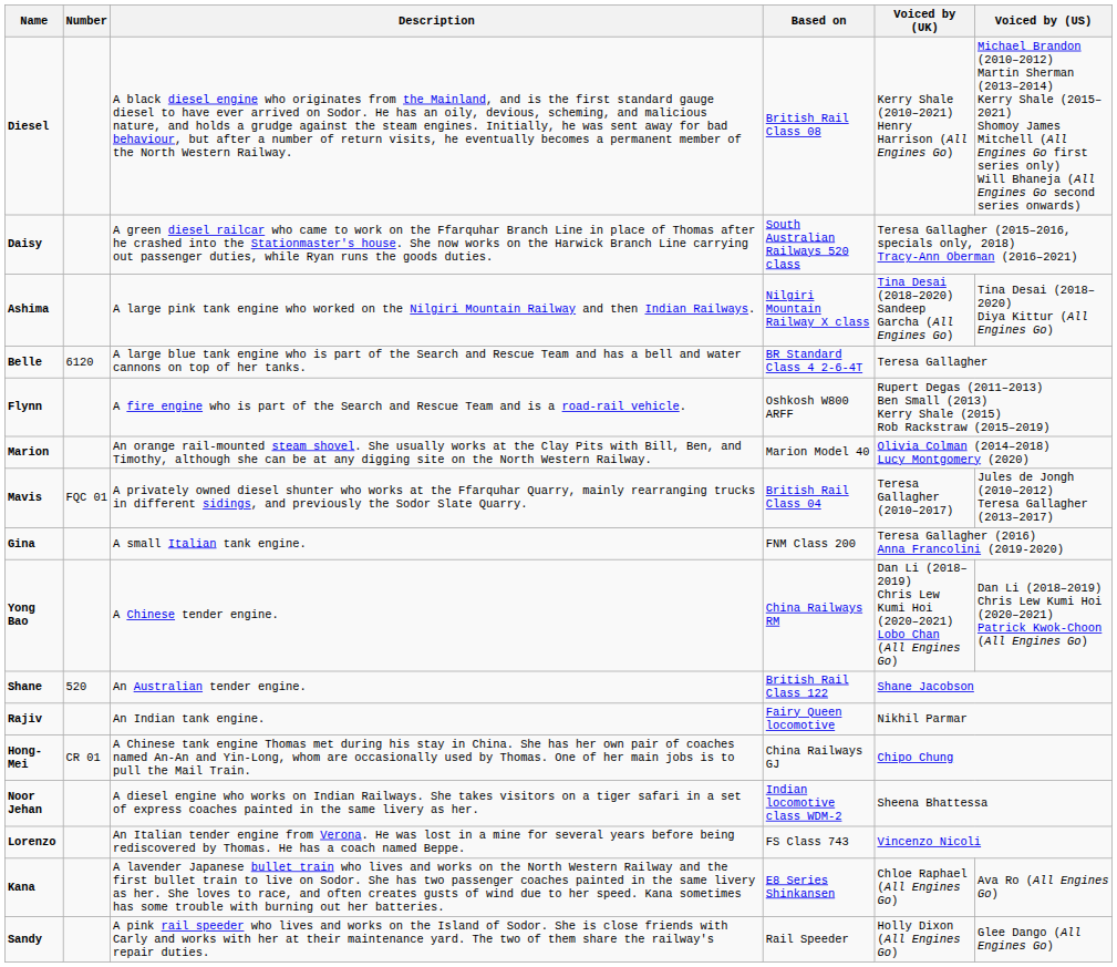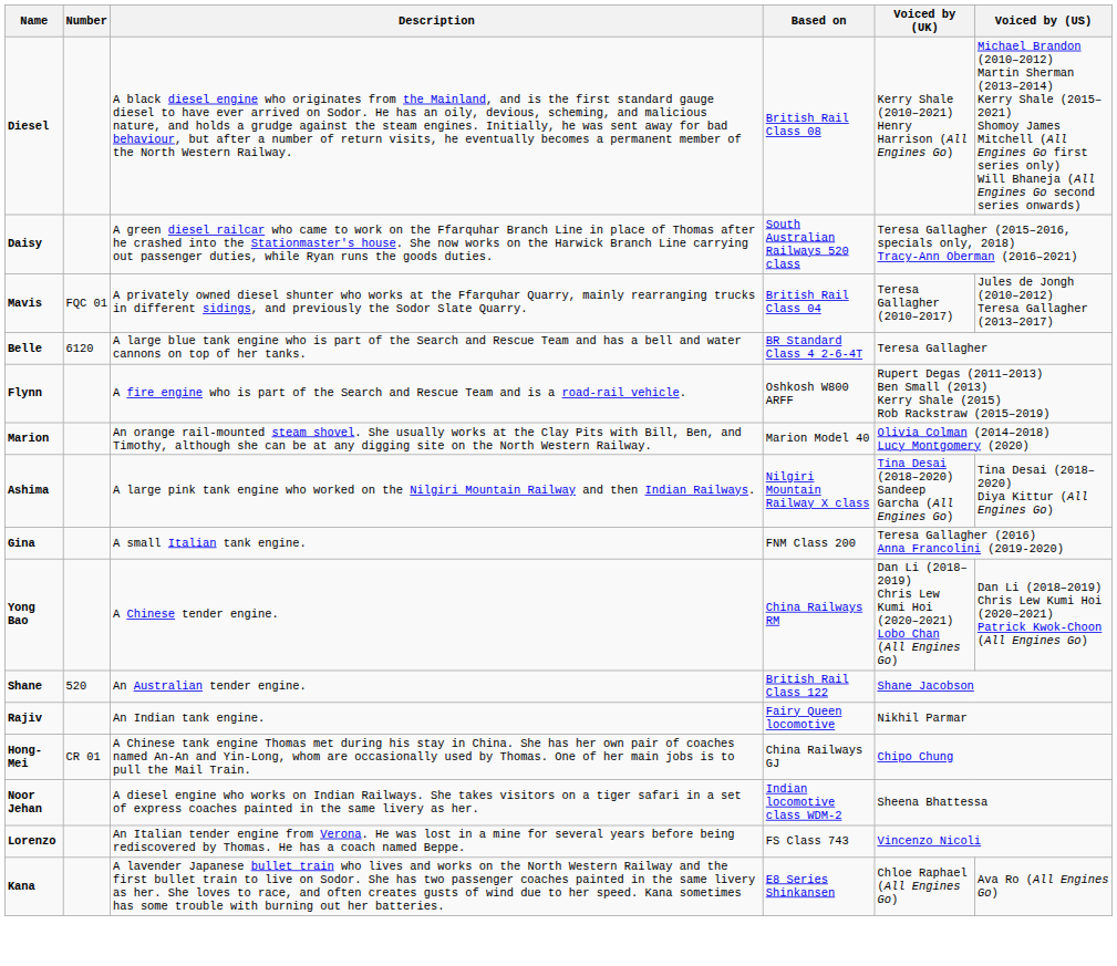rows swapped: Mavis <-> Ashima
- row: Sandy | A pink rail speeder who lives and works on the Island of Sodor. She is close friends with Carly and works with her at their maintenance yard. The two of them share the railway's repair duties. | Rail Speeder | Holly Dixon (All Engines Go) | Glee Dango (All Engines Go)
